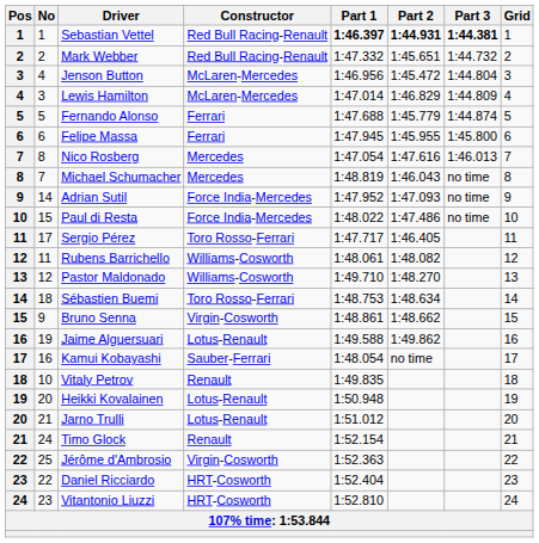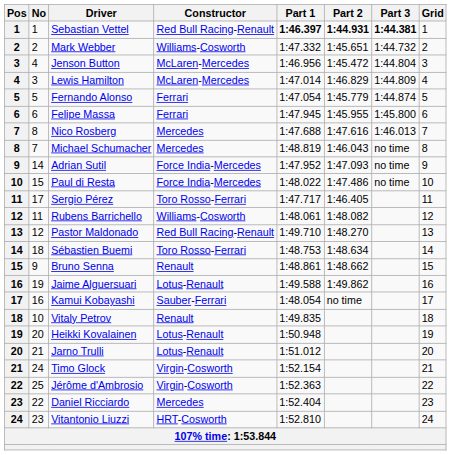Mark Webber | Constructor: Red Bull Racing-Renault -> Williams-Cosworth
Fernando Alonso | Part 1: 1:47.688 -> 1:47.054
Nico Rosberg | Part 1: 1:47.054 -> 1:47.688
Pastor Maldonado | Constructor: Williams-Cosworth -> Red Bull Racing-Renault
Bruno Senna | Constructor: Virgin-Cosworth -> Renault
Timo Glock | Constructor: Renault -> Virgin-Cosworth
Daniel Ricciardo | Constructor: HRT-Cosworth -> Mercedes
